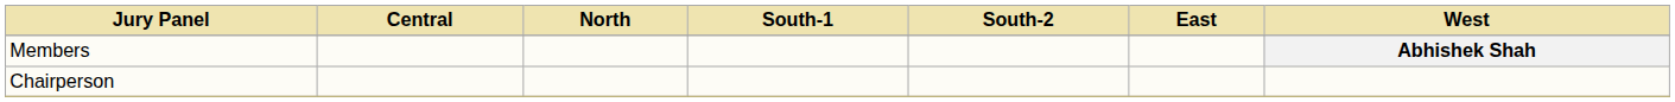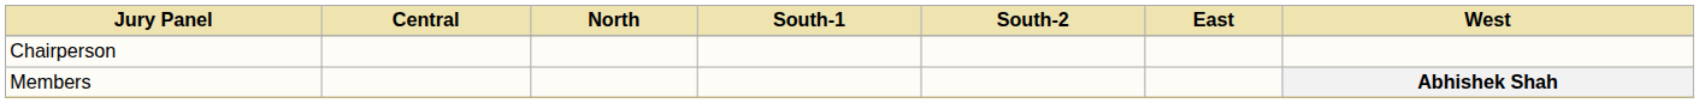rows swapped: Chairperson <-> Members
